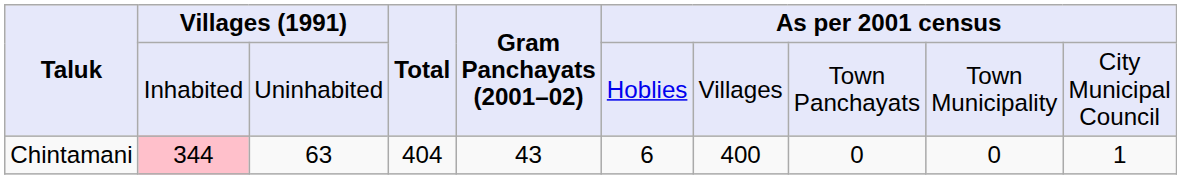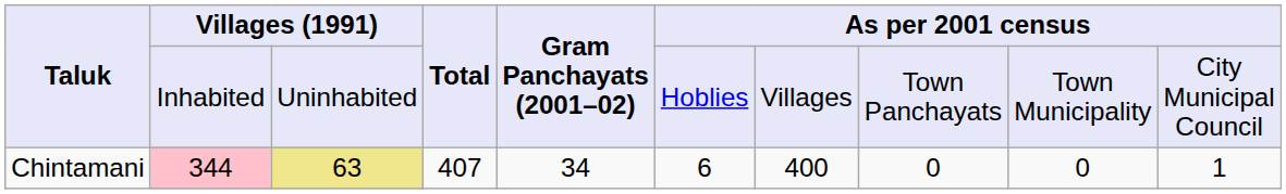Chintamani | column 3: no background -> khaki background
Chintamani | Total: 404 -> 407
Chintamani | Gram Panchayats (2001–02): 43 -> 34
